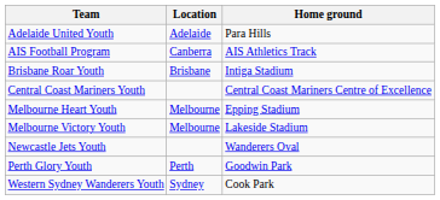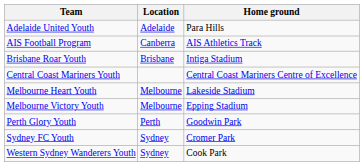Melbourne Heart Youth | Home ground: Epping Stadium -> Lakeside Stadium
Melbourne Victory Youth | Home ground: Lakeside Stadium -> Epping Stadium
- row: Newcastle Jets Youth | Wanderers Oval
+ row: Sydney FC Youth | Sydney | Cromer Park
